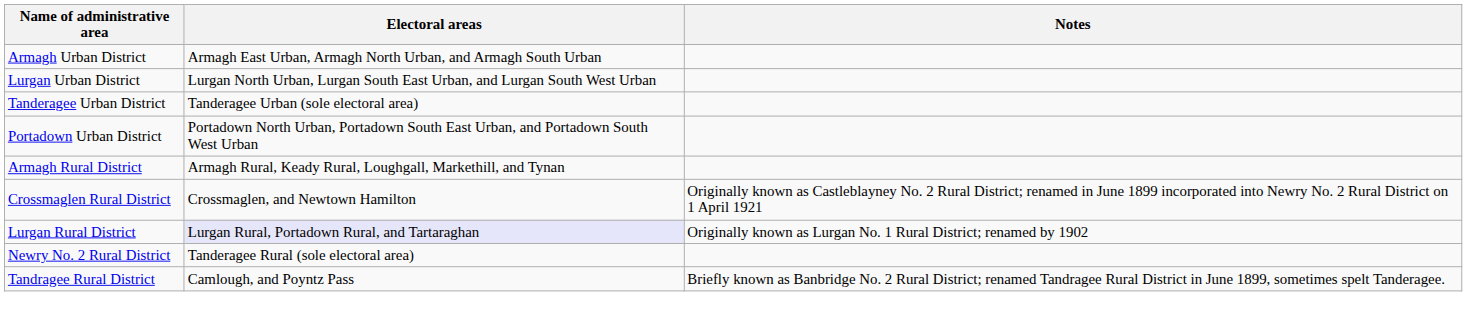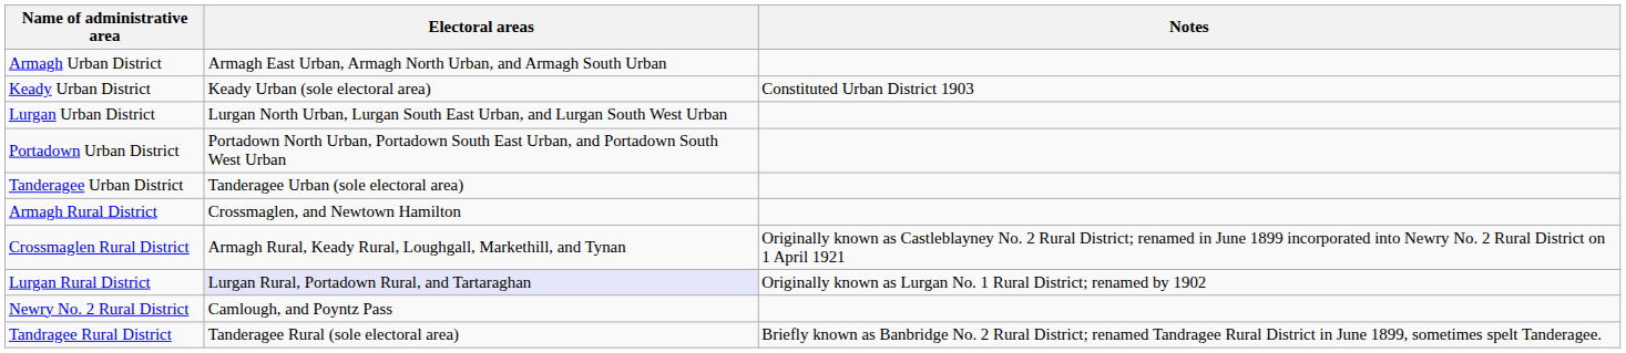+ row: Keady Urban District | Keady Urban (sole electoral area) | Constituted Urban District 1903
rows swapped: Portadown Urban District <-> Tanderagee Urban District
Armagh Rural District | Electoral areas: Armagh Rural, Keady Rural, Loughgall, Markethill, and Tynan -> Crossmaglen, and Newtown Hamilton
Crossmaglen Rural District | Electoral areas: Crossmaglen, and Newtown Hamilton -> Armagh Rural, Keady Rural, Loughgall, Markethill, and Tynan
Newry No. 2 Rural District | Electoral areas: Tanderagee Rural (sole electoral area) -> Camlough, and Poyntz Pass
Tandragee Rural District | Electoral areas: Camlough, and Poyntz Pass -> Tanderagee Rural (sole electoral area)
